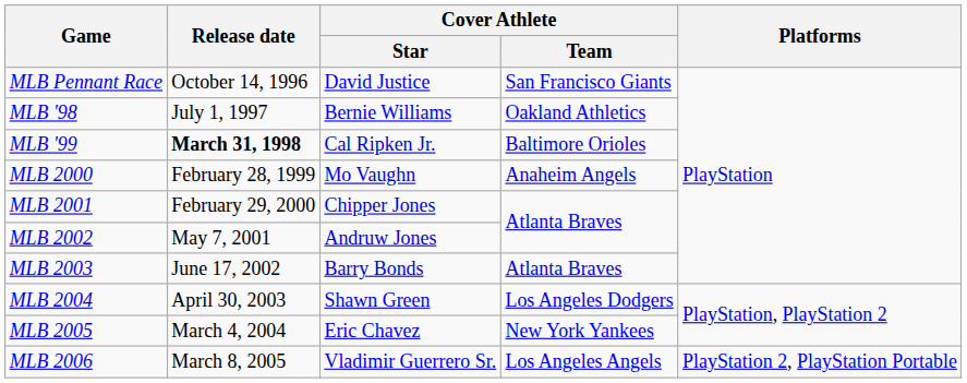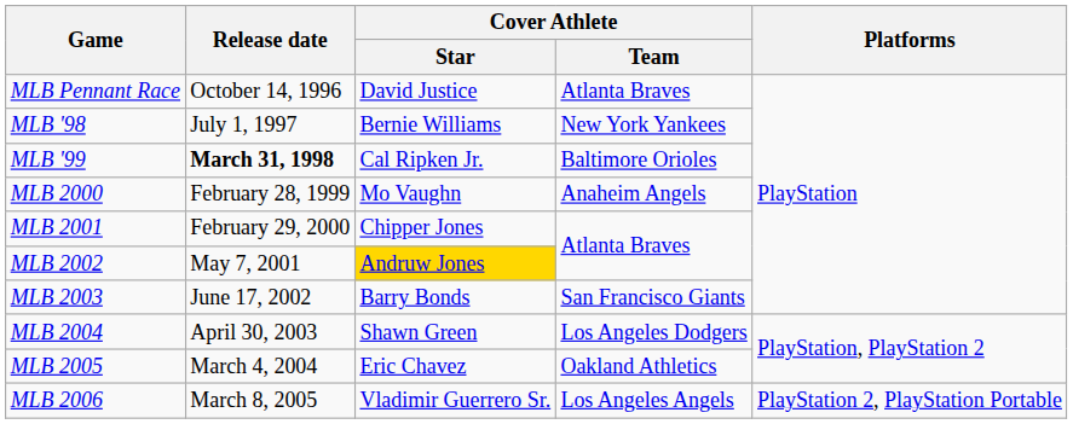MLB Pennant Race | Cover Athlete / Team: San Francisco Giants -> Atlanta Braves
MLB '98 | Cover Athlete / Team: Oakland Athletics -> New York Yankees
MLB 2002 | Cover Athlete / Star: no background -> gold background
MLB 2003 | Cover Athlete / Team: Atlanta Braves -> San Francisco Giants
MLB 2005 | Cover Athlete / Team: New York Yankees -> Oakland Athletics
